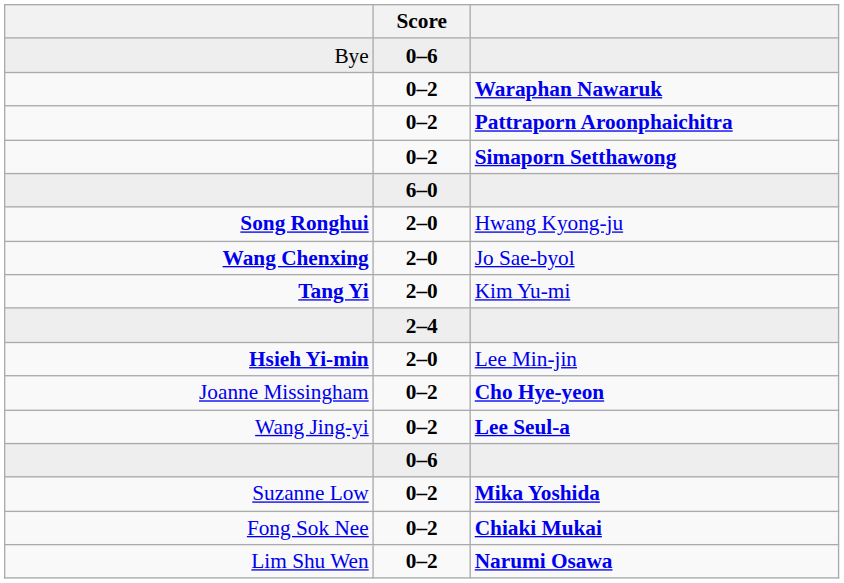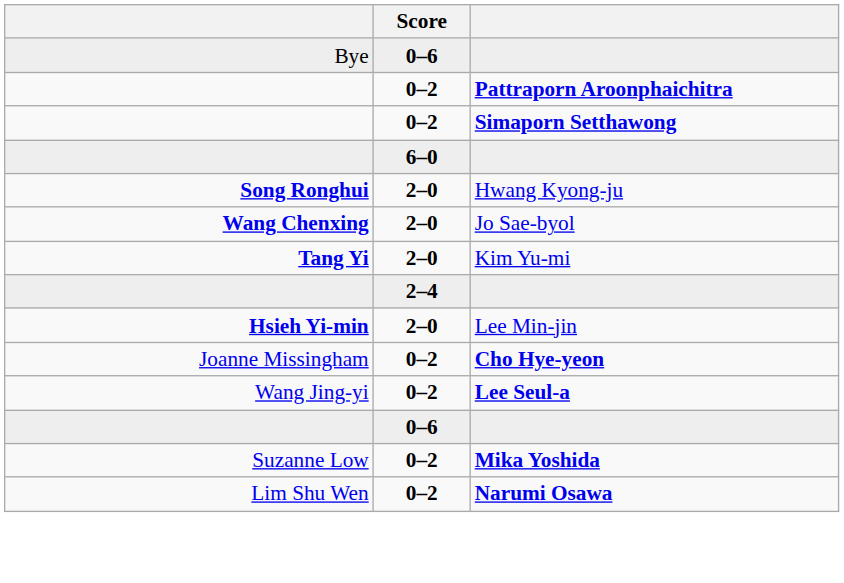- row: 0–2 | Waraphan Nawaruk
- row: Fong Sok Nee | 0–2 | Chiaki Mukai
